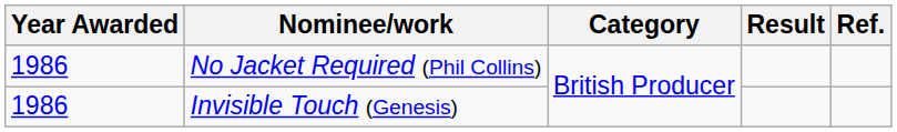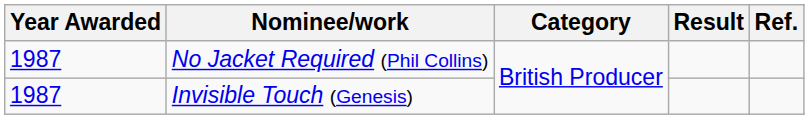No Jacket Required (Phil Collins) | Year Awarded: 1986 -> 1987
Invisible Touch (Genesis) | Year Awarded: 1986 -> 1987
